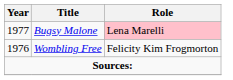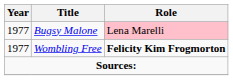Wombling Free | Year: 1976 -> 1977
Wombling Free | Role: normal -> bold
